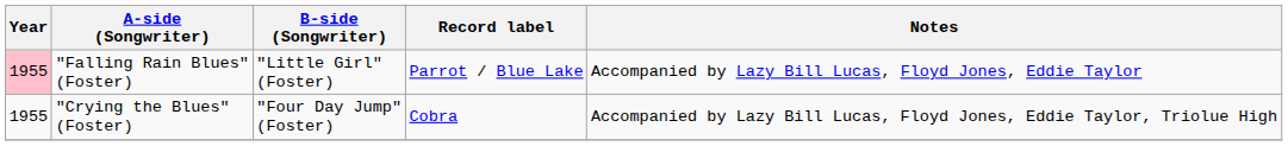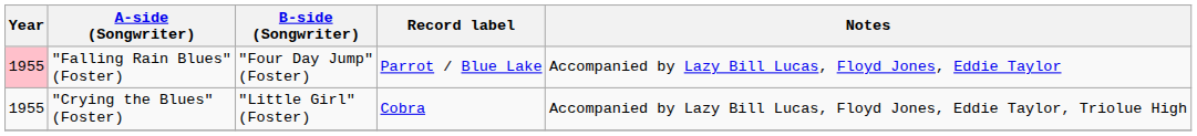"Falling Rain Blues" (Foster) | B-side (Songwriter): "Little Girl" (Foster) -> "Four Day Jump" (Foster)
"Crying the Blues" (Foster) | B-side (Songwriter): "Four Day Jump" (Foster) -> "Little Girl" (Foster)
